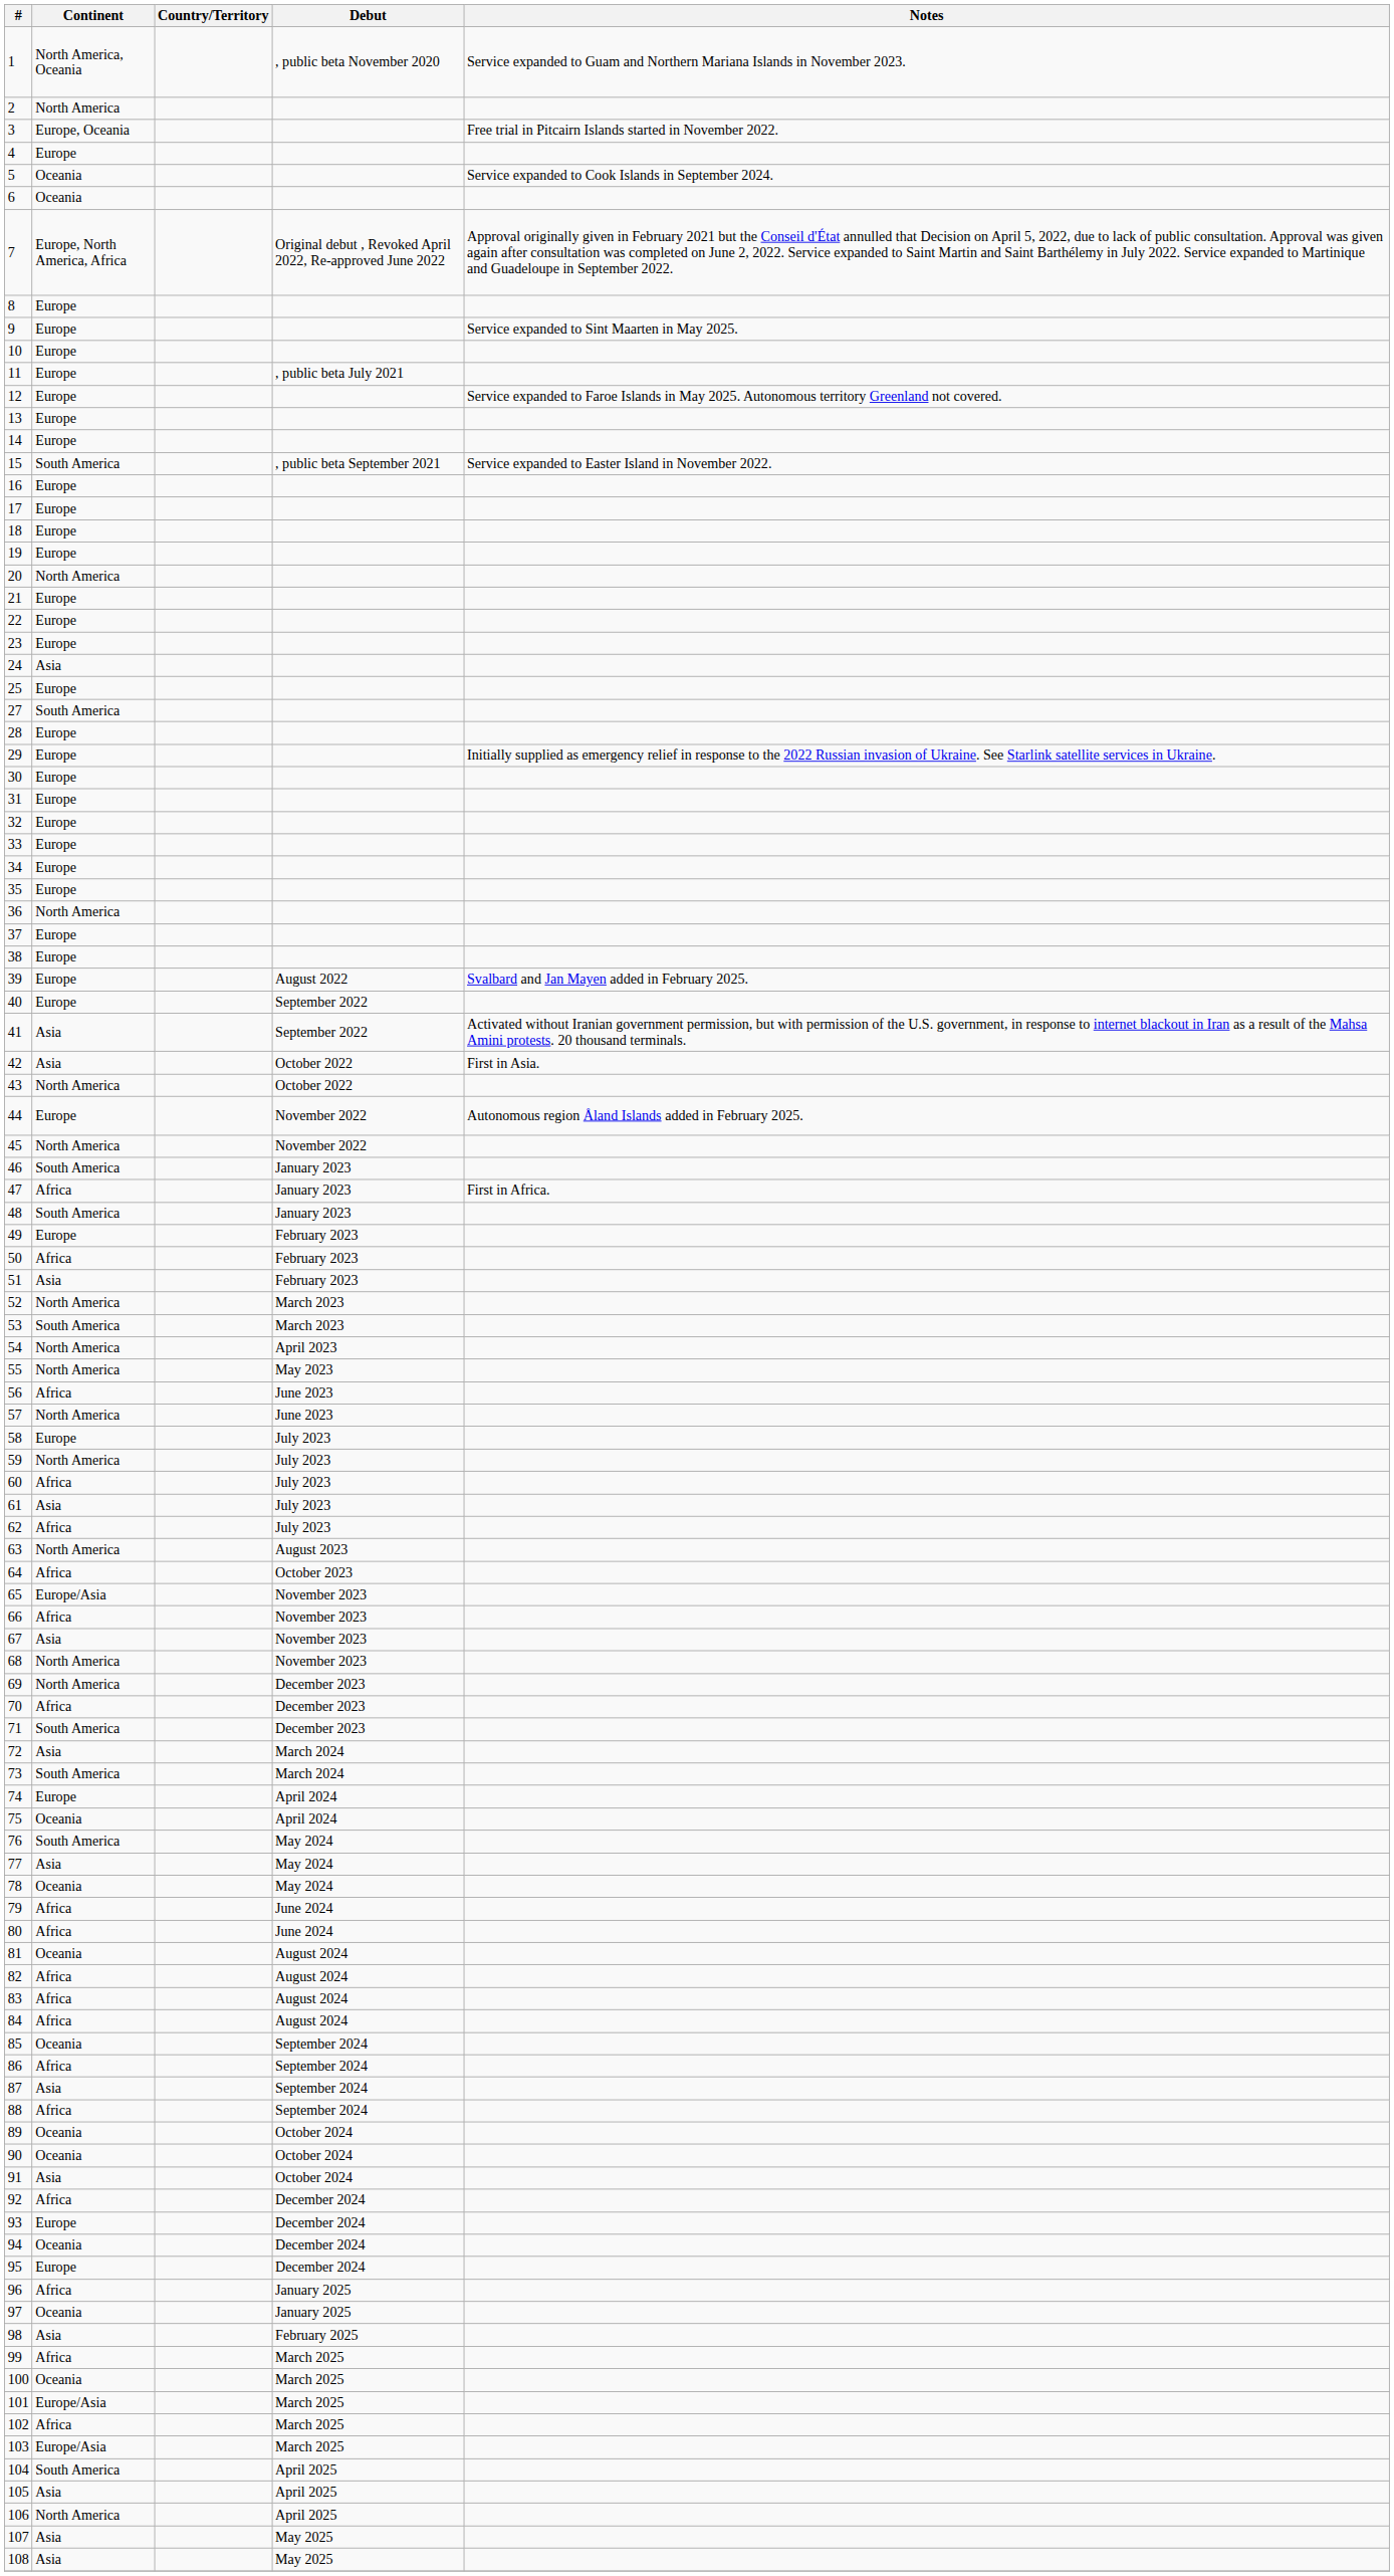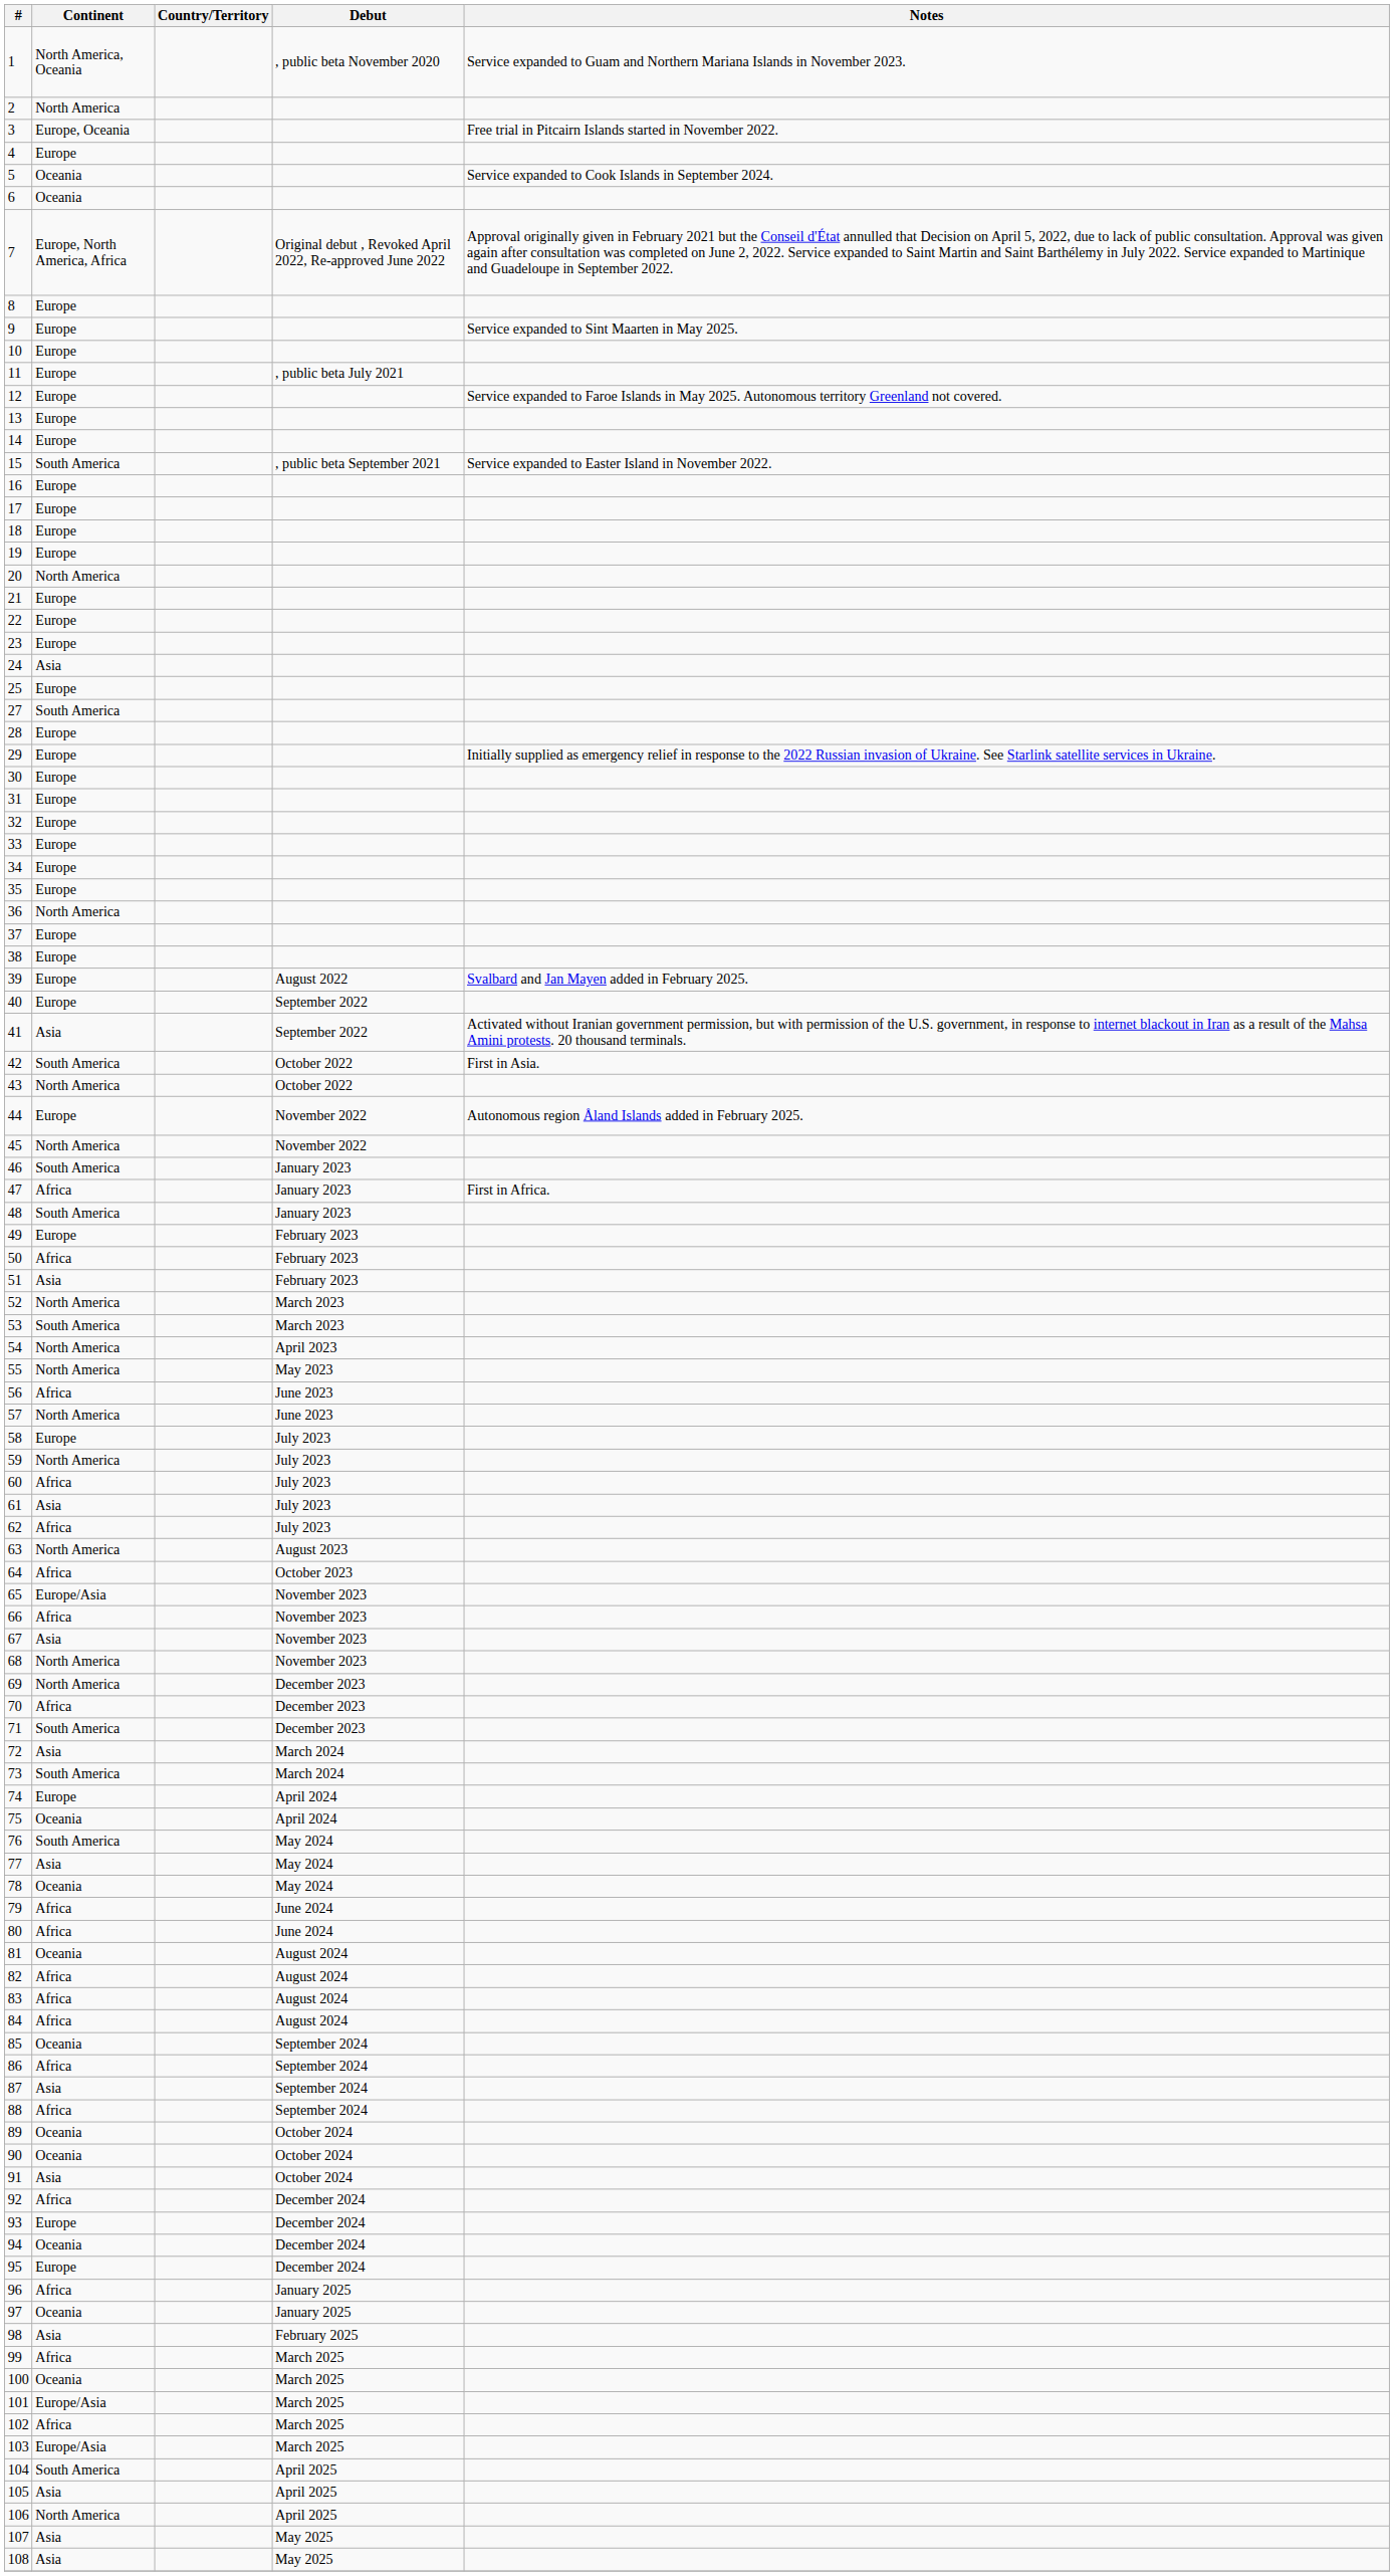42 | Continent: Asia -> South America
